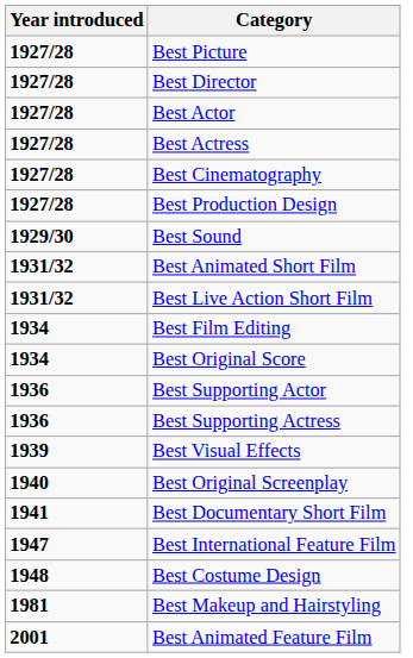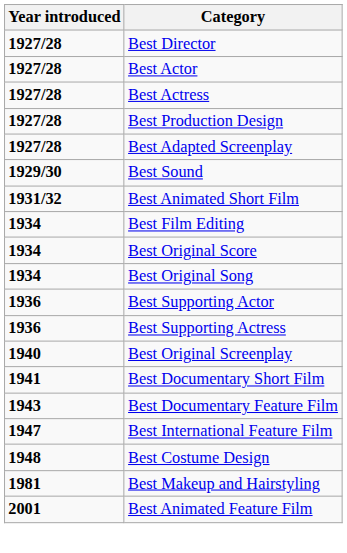- row: 1927/28 | Best Picture
- row: 1927/28 | Best Cinematography
+ row: 1927/28 | Best Adapted Screenplay
- row: 1931/32 | Best Live Action Short Film
+ row: 1934 | Best Original Song
- row: 1939 | Best Visual Effects
+ row: 1943 | Best Documentary Feature Film
